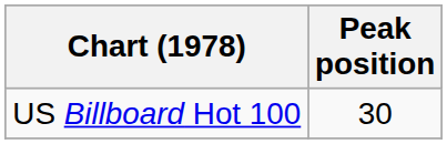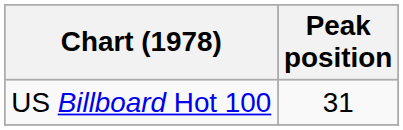US Billboard Hot 100 | Peak position: 30 -> 31
